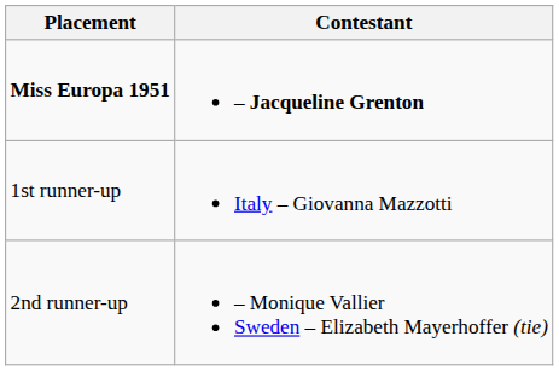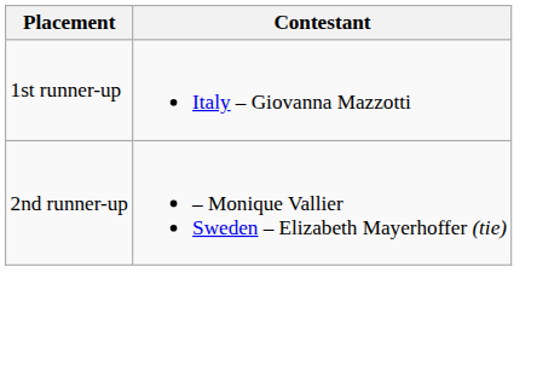- row: Miss Europa 1951 | – Jacqueline Grenton
